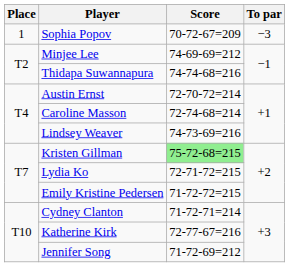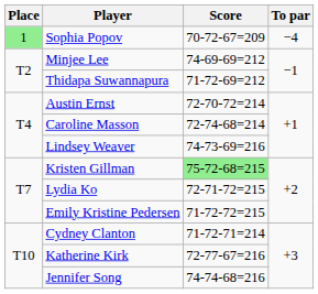Sophia Popov | Place: no background -> lightgreen background
Sophia Popov | To par: −3 -> −4
Thidapa Suwannapura | Score: 74-74-68=216 -> 71-72-69=212
Jennifer Song | Score: 71-72-69=212 -> 74-74-68=216
